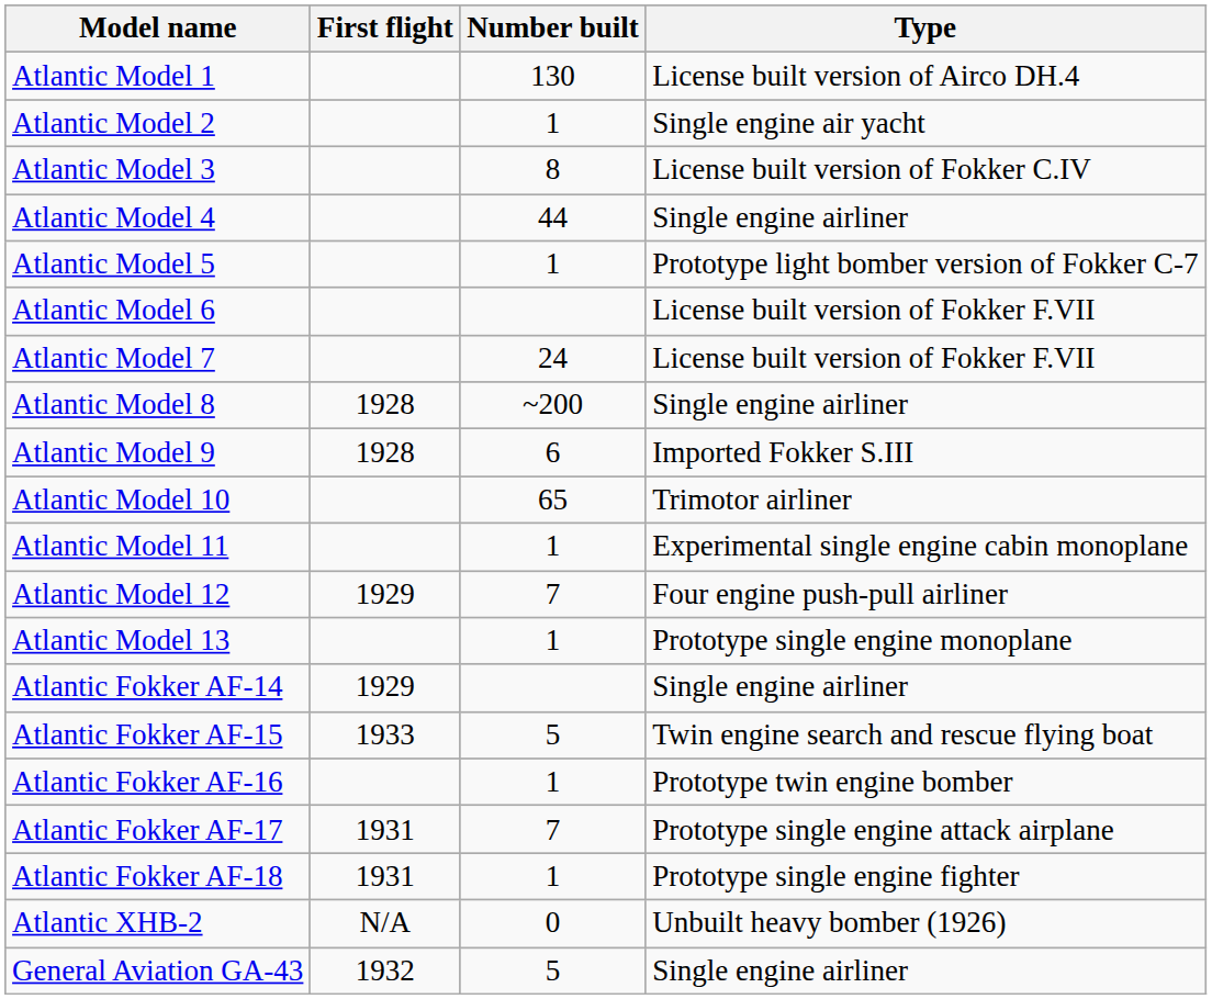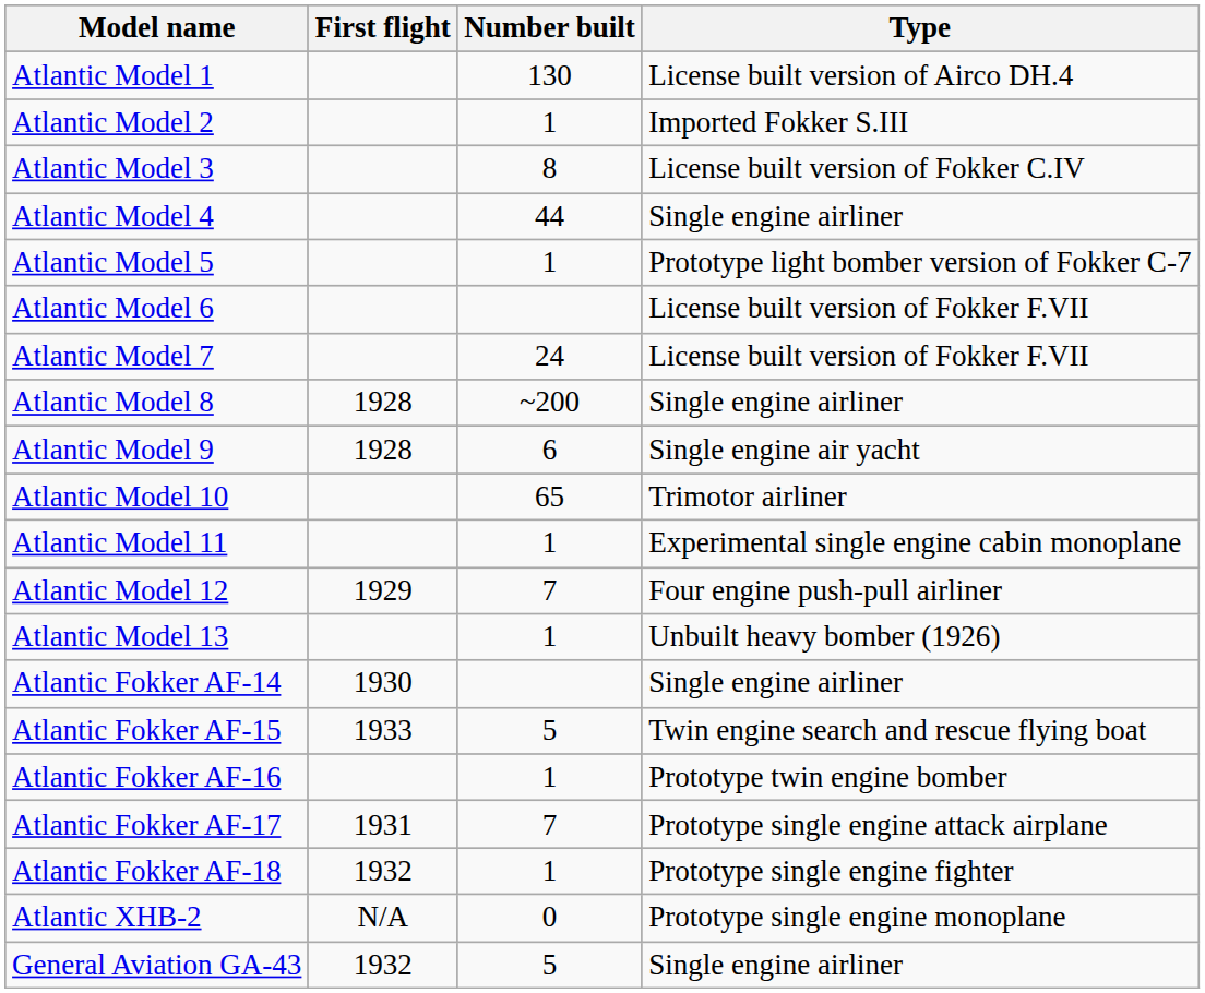Atlantic Model 2 | Type: Single engine air yacht -> Imported Fokker S.III
Atlantic Model 9 | Type: Imported Fokker S.III -> Single engine air yacht
Atlantic Model 13 | Type: Prototype single engine monoplane -> Unbuilt heavy bomber (1926)
Atlantic Fokker AF-14 | First flight: 1929 -> 1930
Atlantic Fokker AF-18 | First flight: 1931 -> 1932
Atlantic XHB-2 | Type: Unbuilt heavy bomber (1926) -> Prototype single engine monoplane
